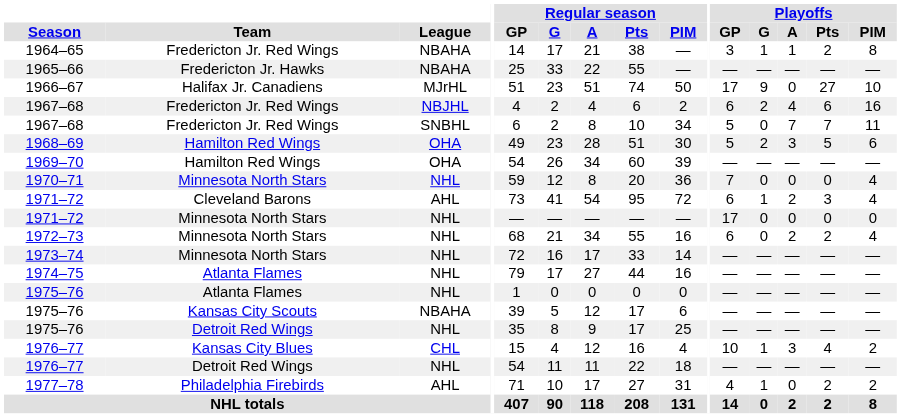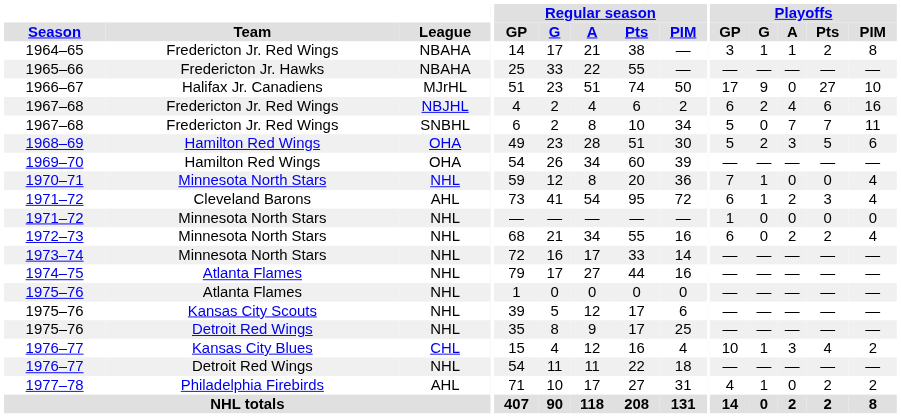1970–71 | Playoffs / G: 0 -> 1
1971–72 / Minnesota North Stars | Playoffs / GP: 17 -> 1
1975–76 / Kansas City Scouts | League: NBAHA -> NHL
